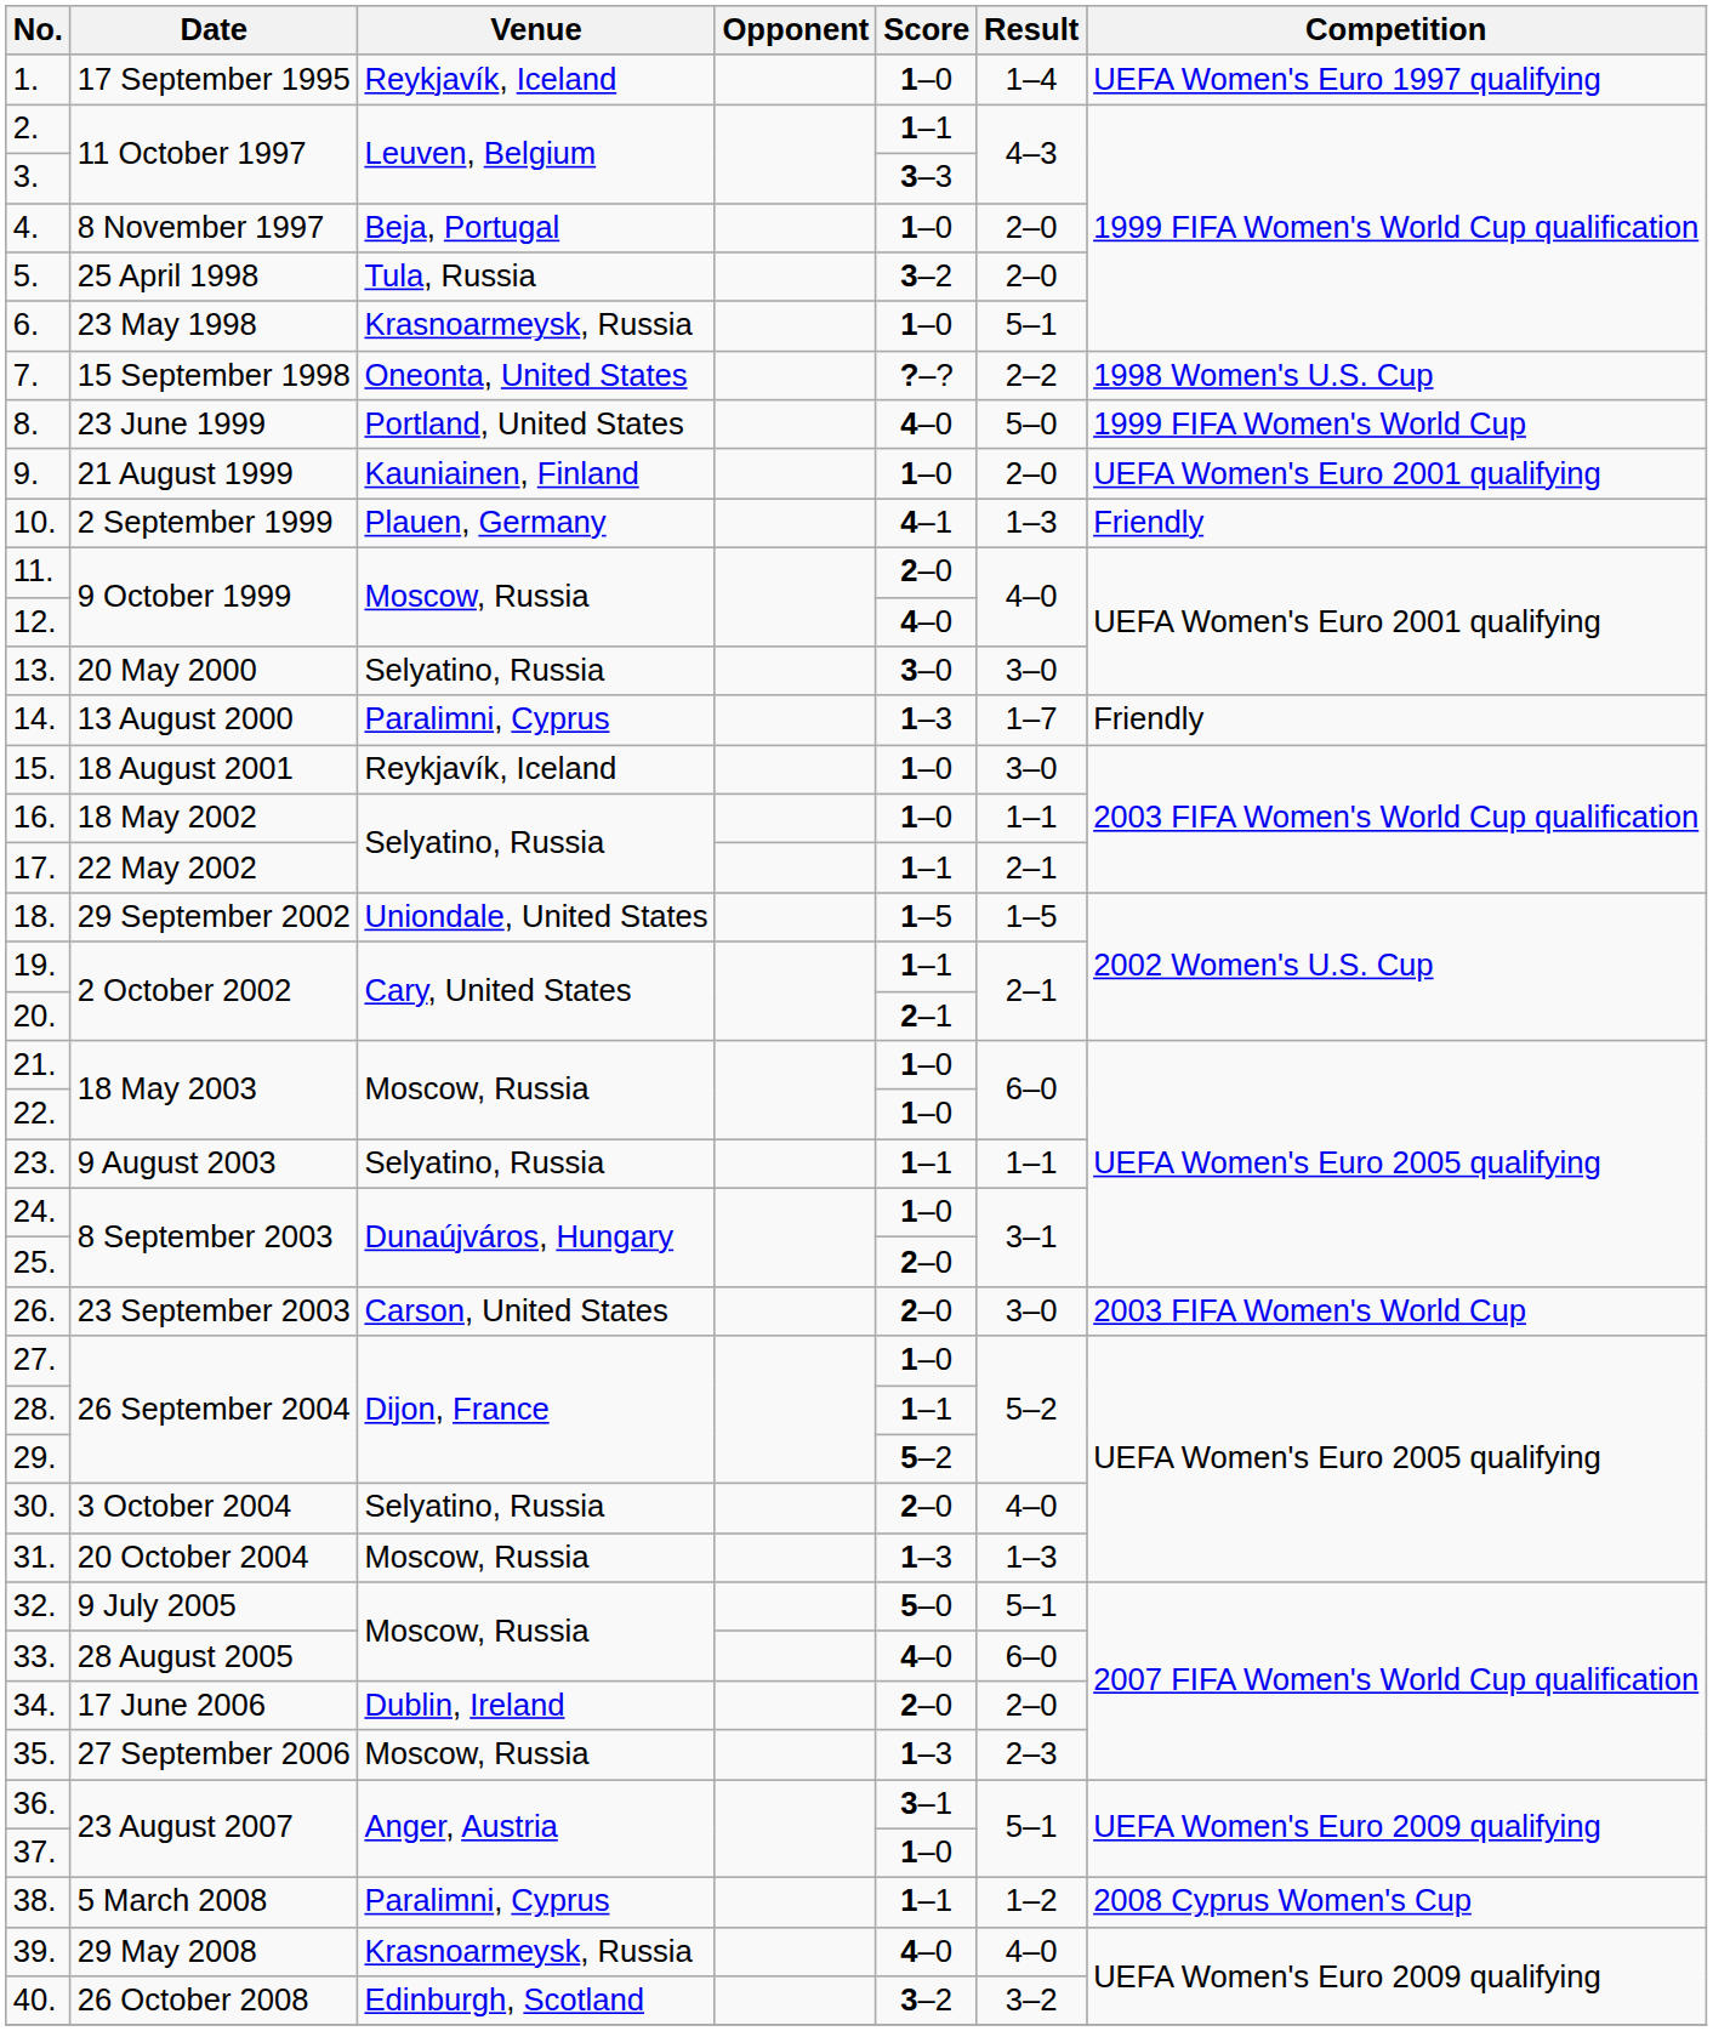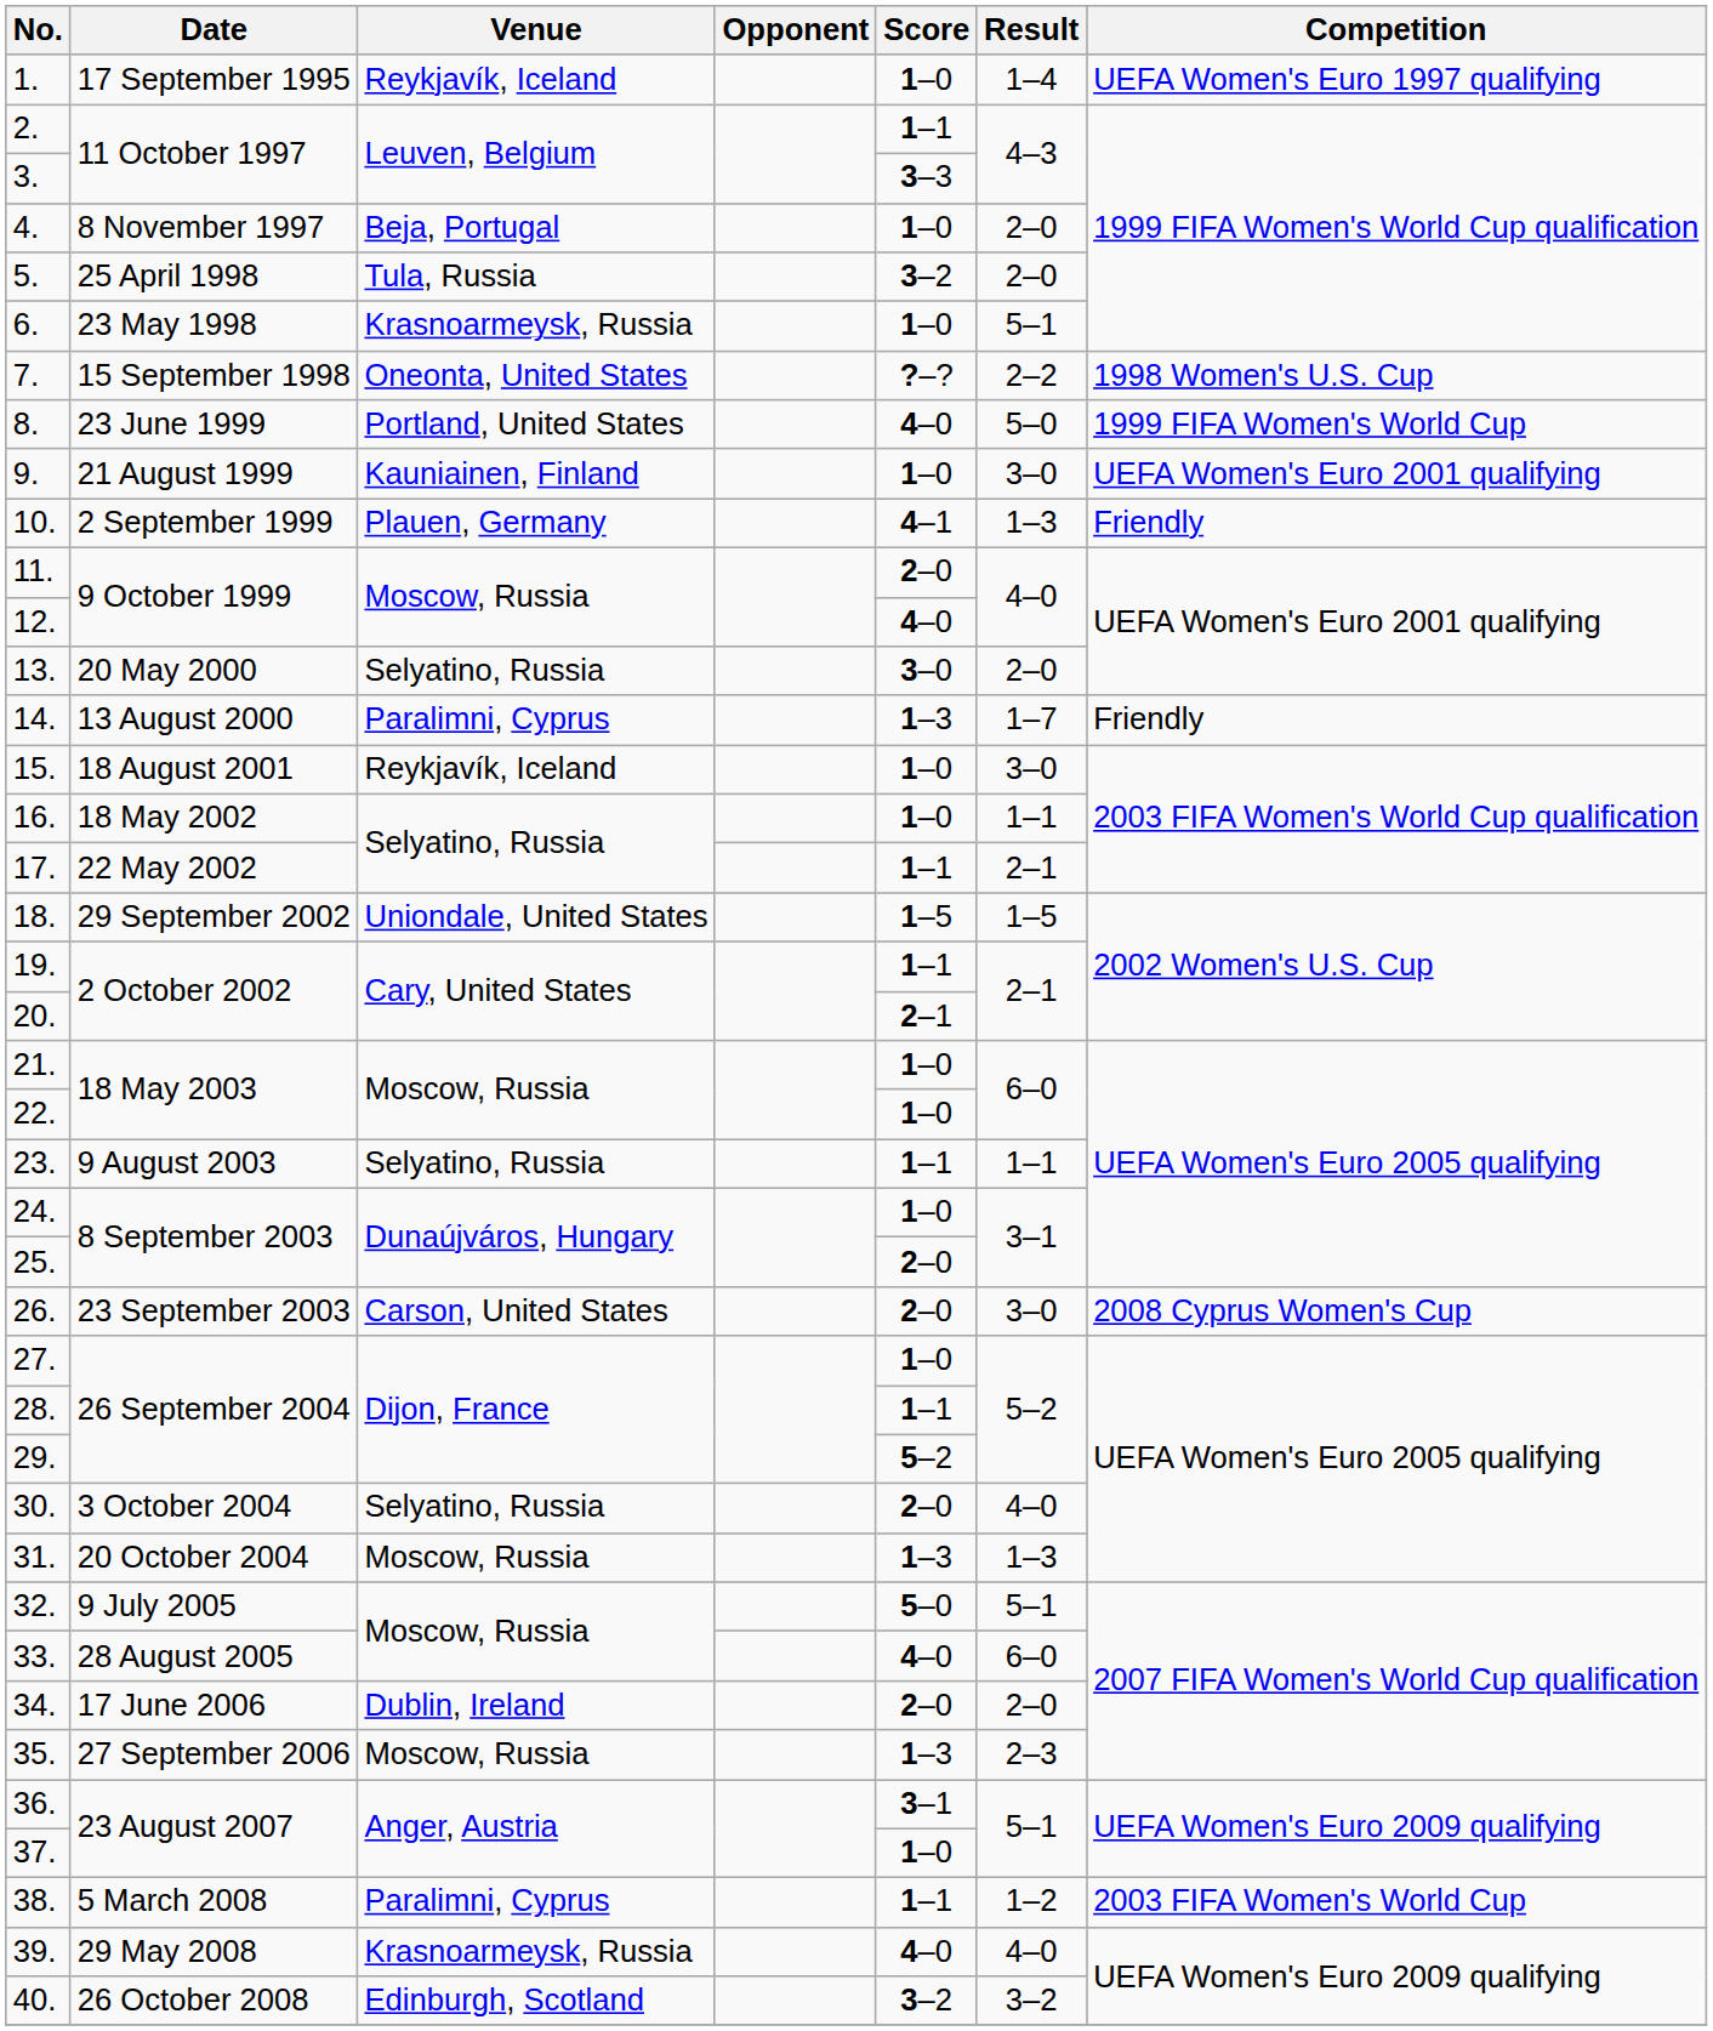9. | Result: 2–0 -> 3–0
13. | Result: 3–0 -> 2–0
26. | Competition: 2003 FIFA Women's World Cup -> 2008 Cyprus Women's Cup
38. | Competition: 2008 Cyprus Women's Cup -> 2003 FIFA Women's World Cup
